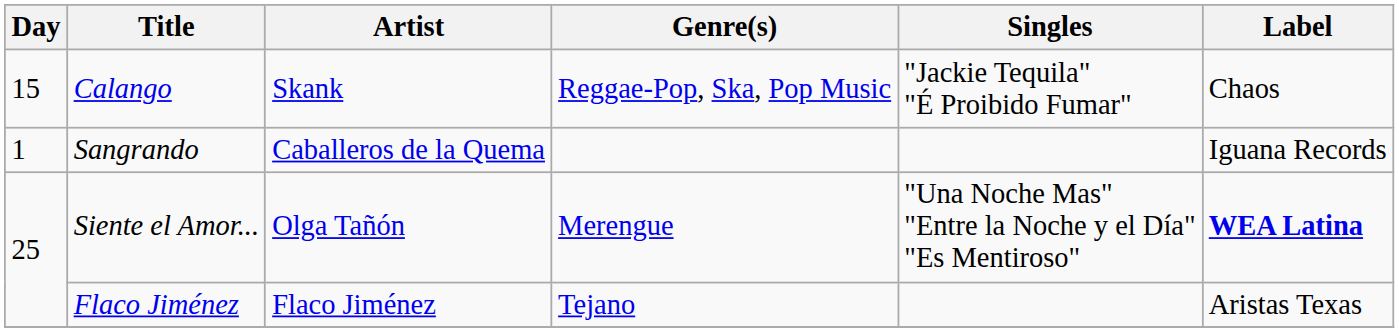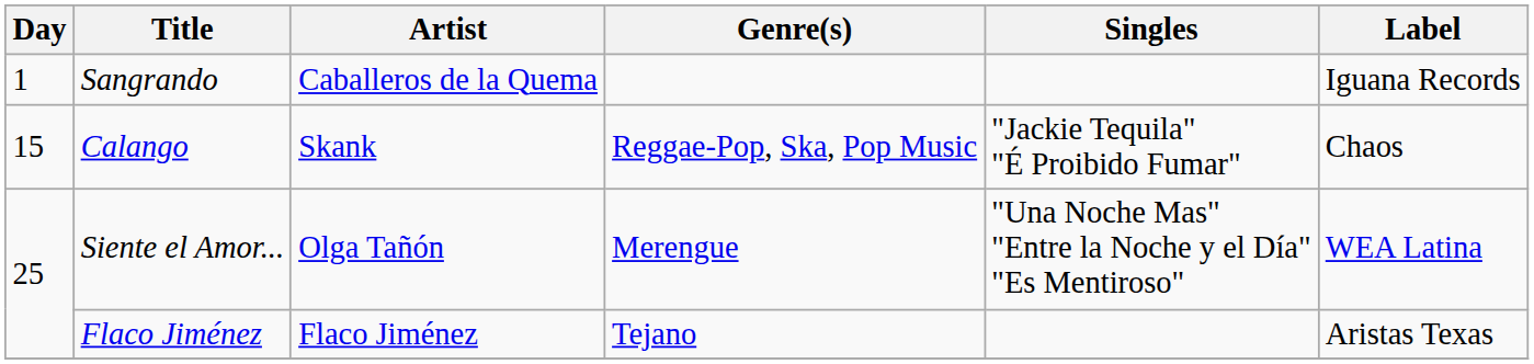rows swapped: Sangrando <-> Calango
Siente el Amor... | Label: bold -> normal
